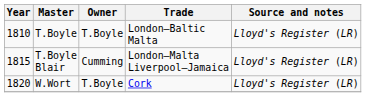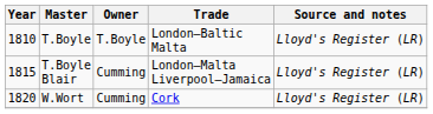W.Wort | Owner: T.Boyle -> Cumming
